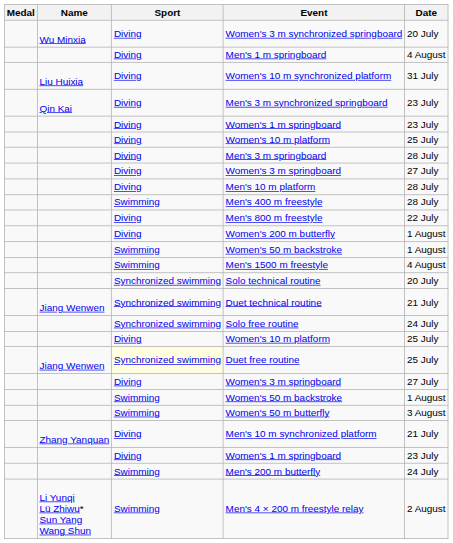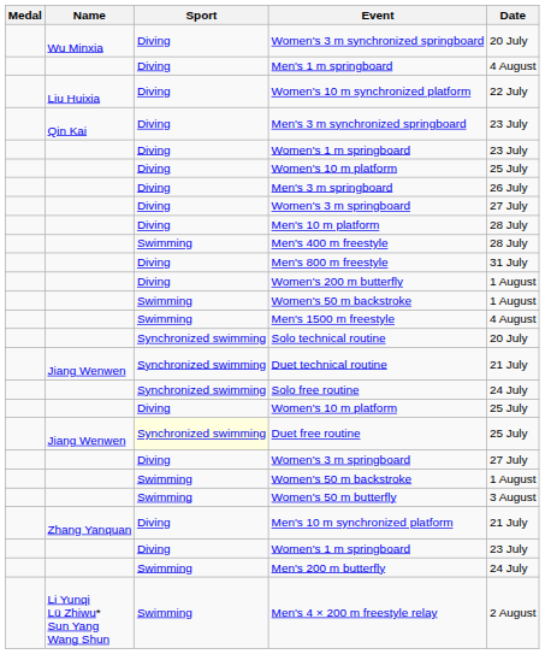Women's 10 m synchronized platform | Date: 31 July -> 22 July
Men's 3 m springboard | Date: 28 July -> 26 July
Men's 800 m freestyle | Date: 22 July -> 31 July
